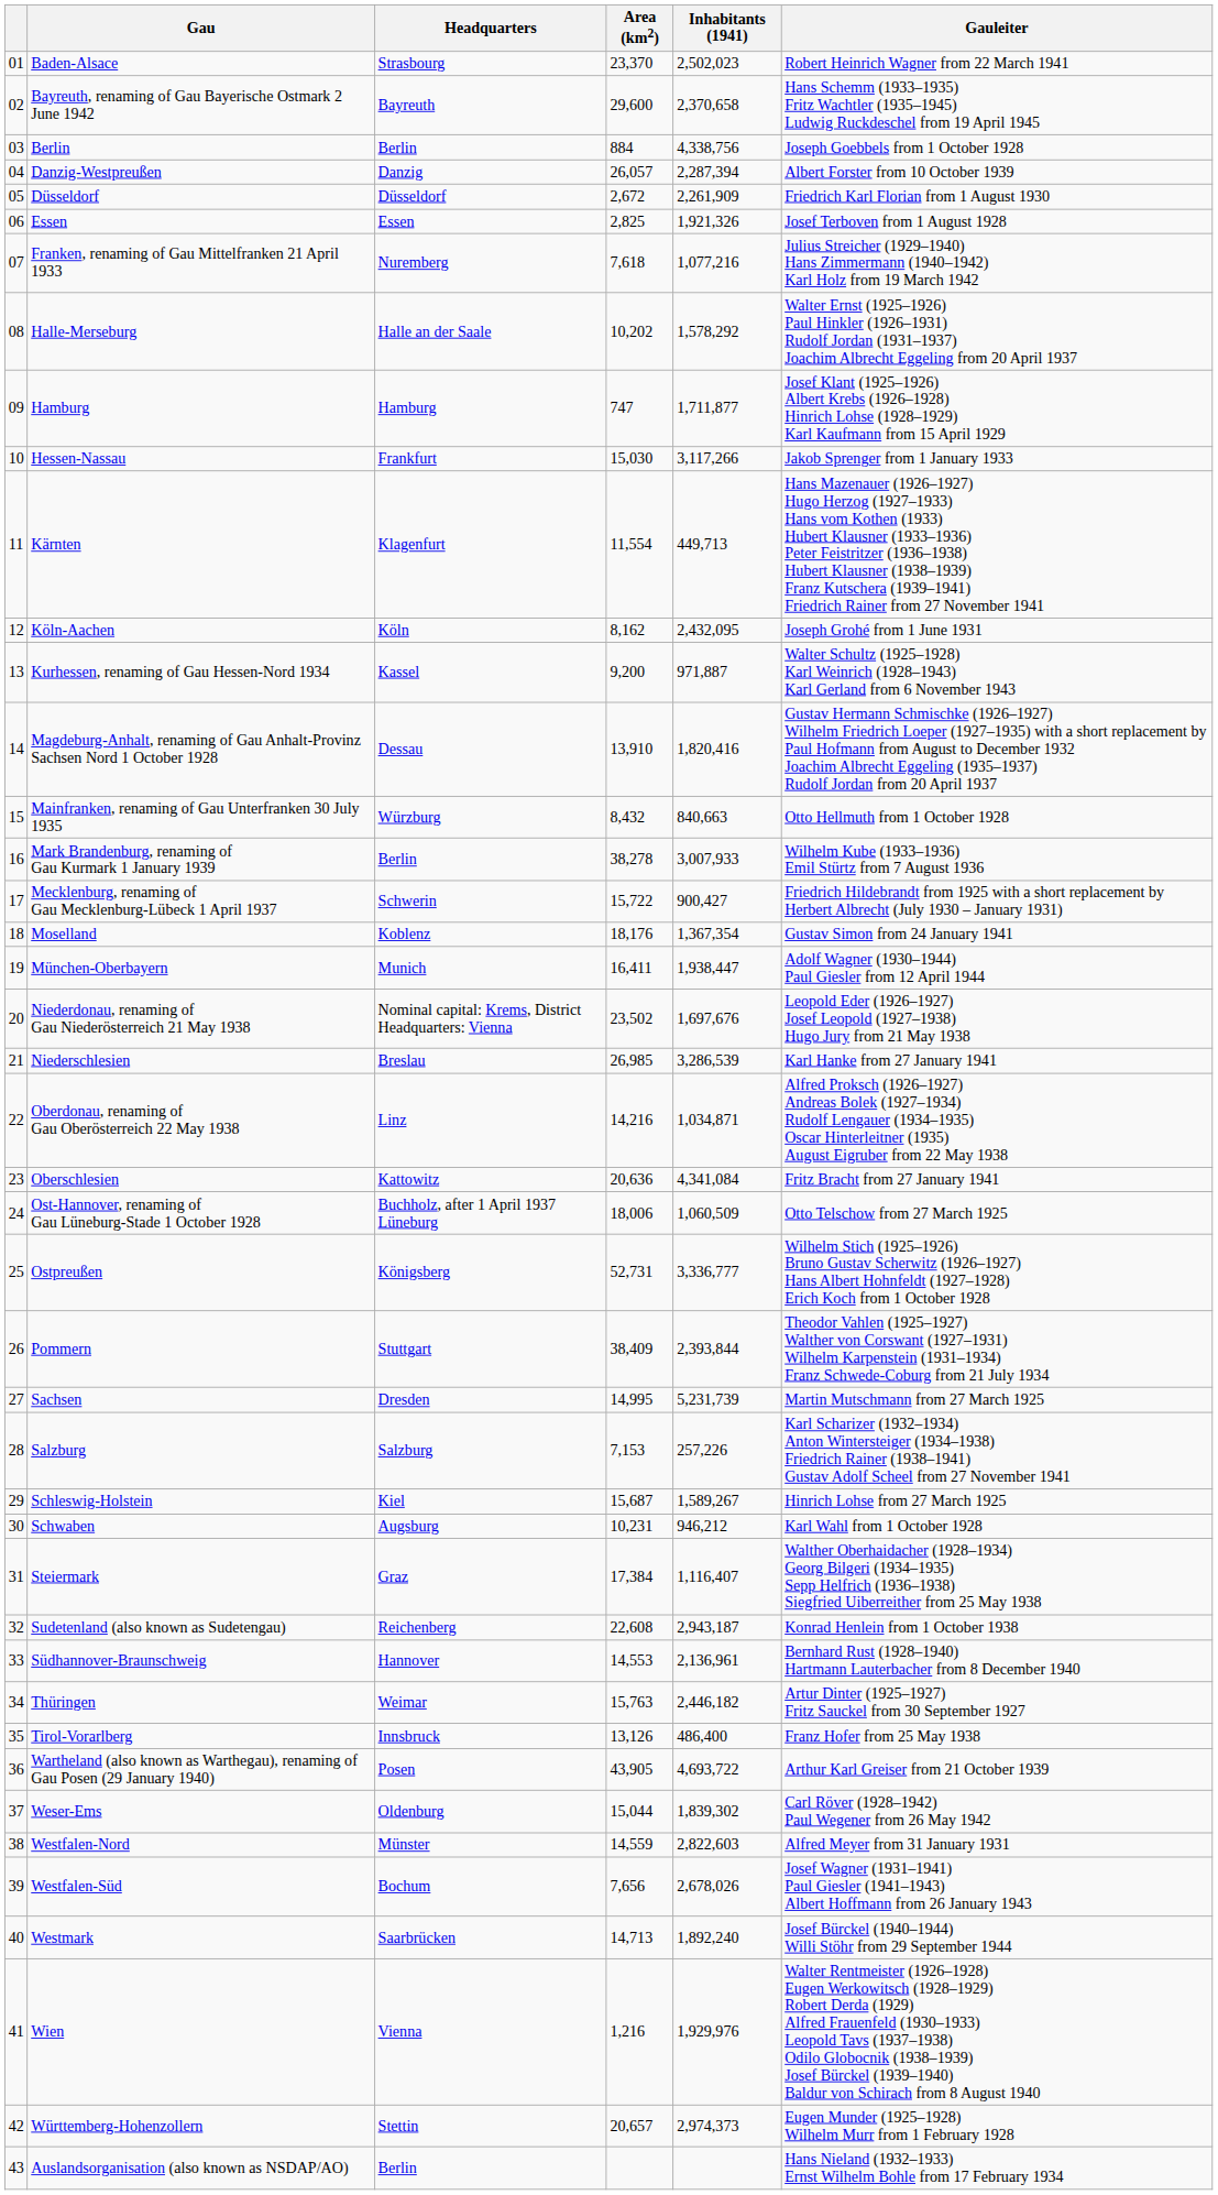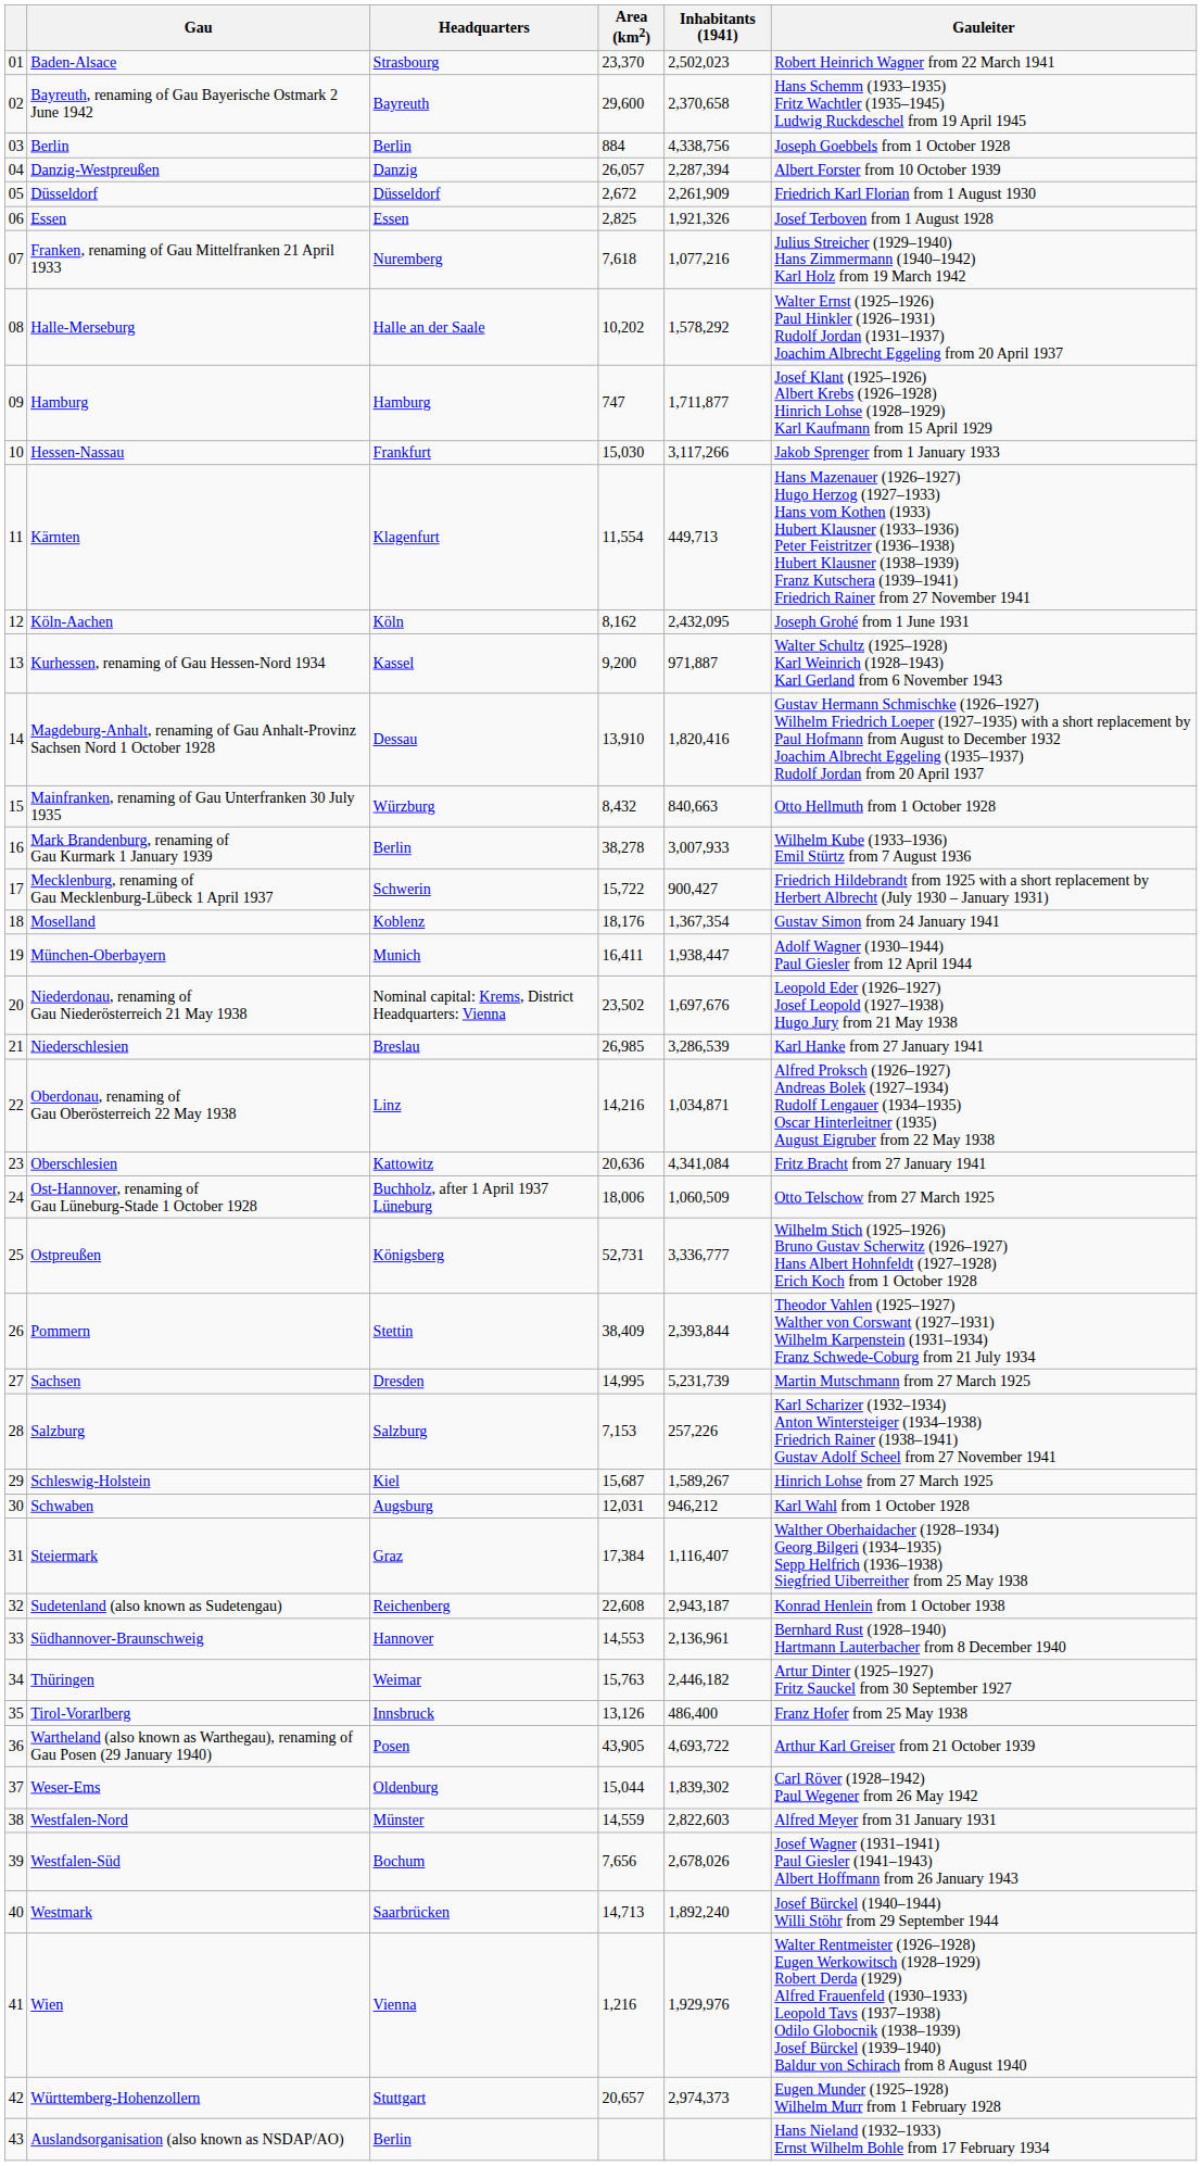Pommern | Headquarters: Stuttgart -> Stettin
Schwaben | Area (km2): 10,231 -> 12,031
Württemberg-Hohenzollern | Headquarters: Stettin -> Stuttgart
